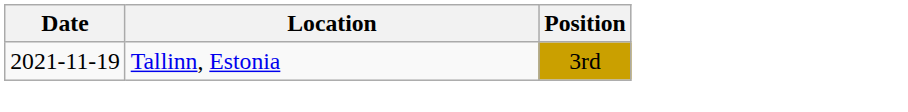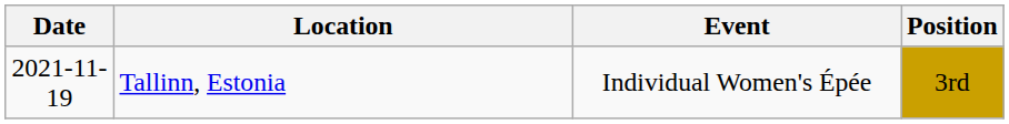+ column: Event | Individual Women's Épée
